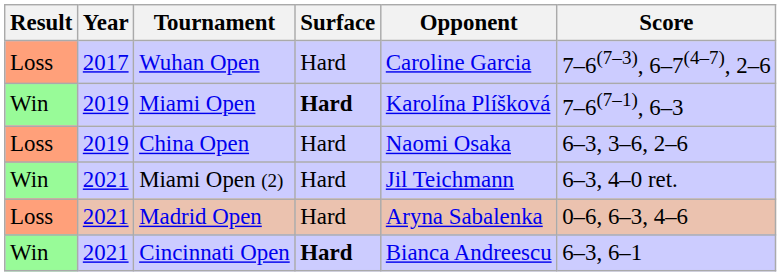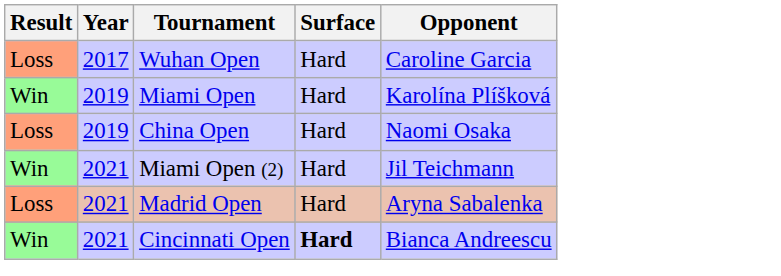- column: Score | 7–6(7–3), 6–7(4–7), 2–6 | 7–6(7–1), 6–3 | 6–3, 3–6, 2–6 | 6–3, 4–0 ret. | 0–6, 6–3, 4–6 | 6–3, 6–1
Miami Open | Surface: bold -> normal
